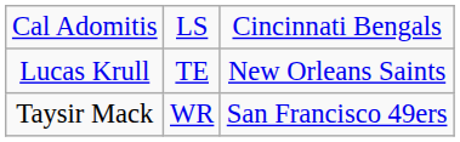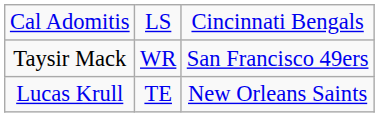rows swapped: Lucas Krull <-> Taysir Mack
